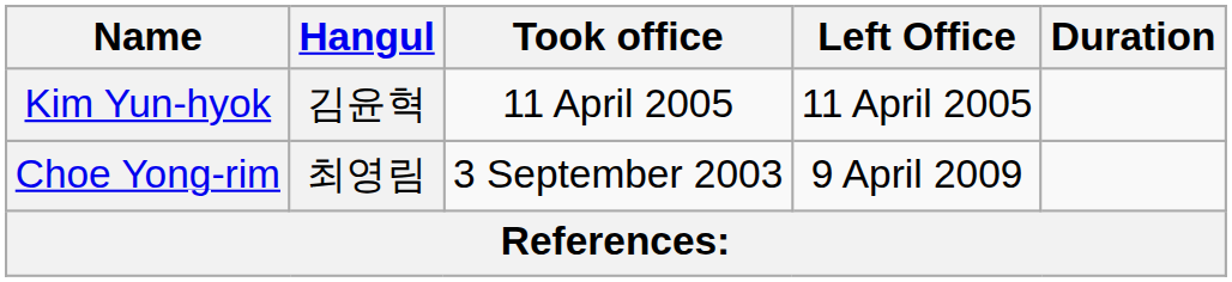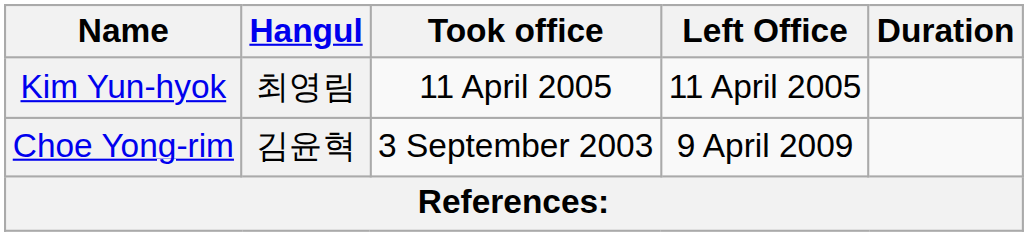Kim Yun-hyok | Hangul: 김윤혁 -> 최영림
Choe Yong-rim | Hangul: 최영림 -> 김윤혁
